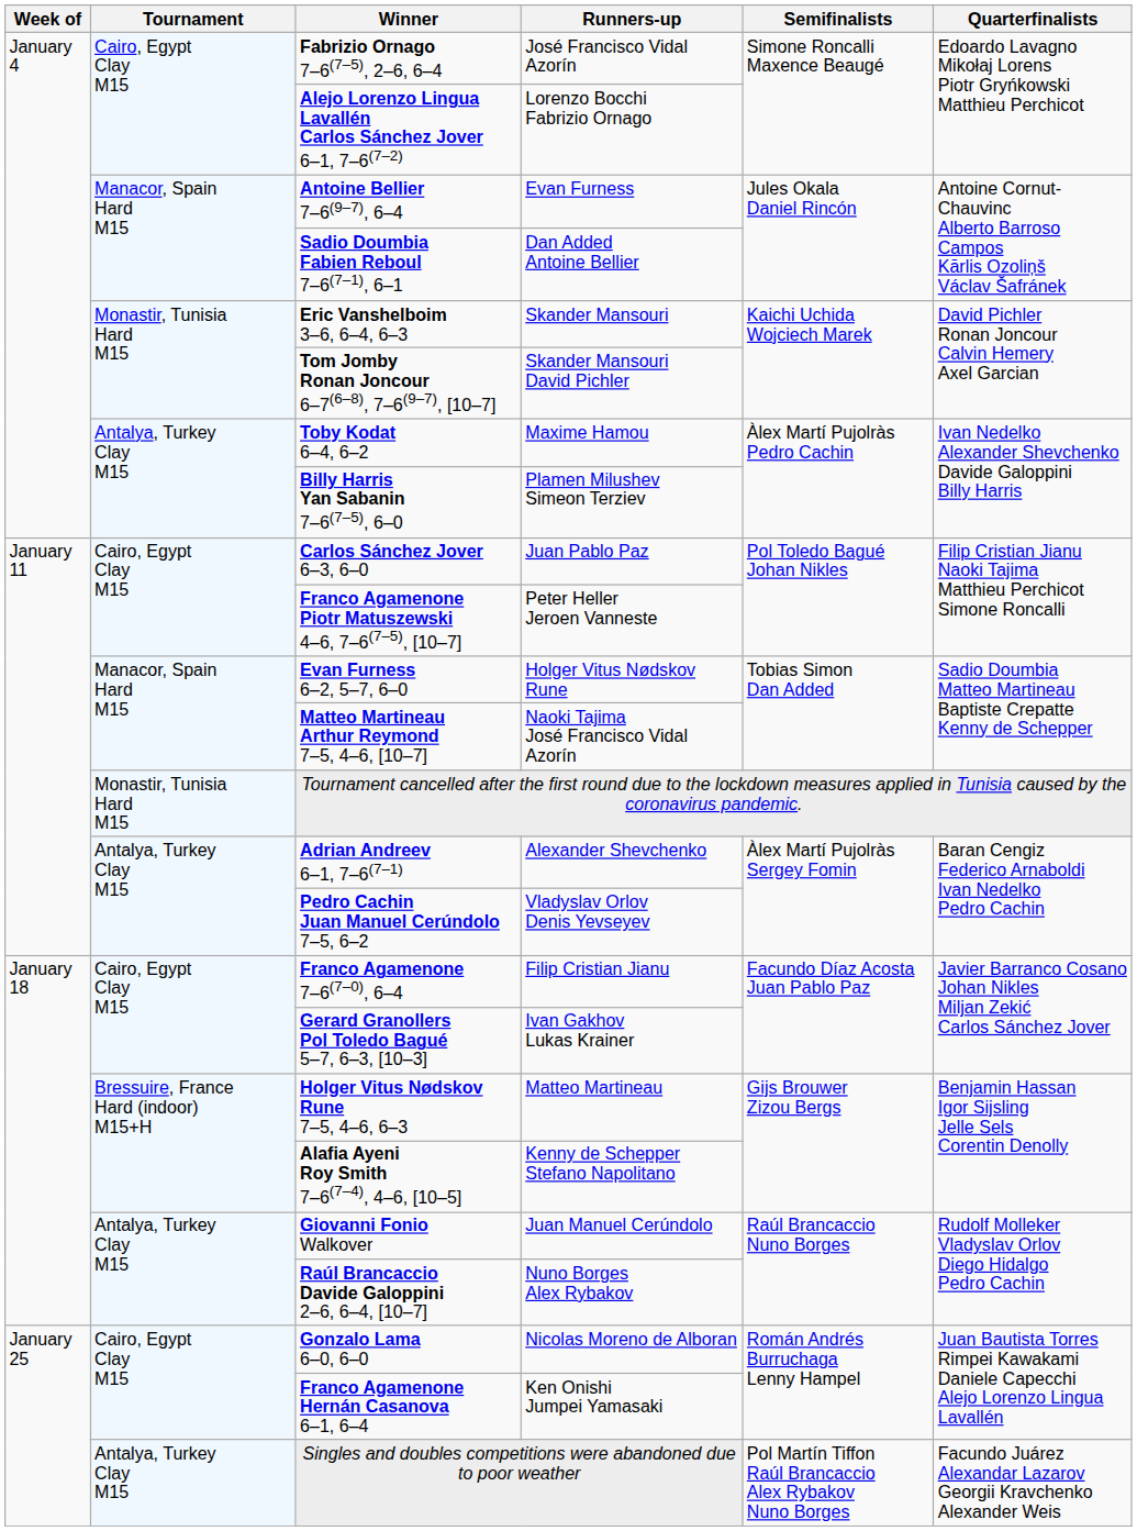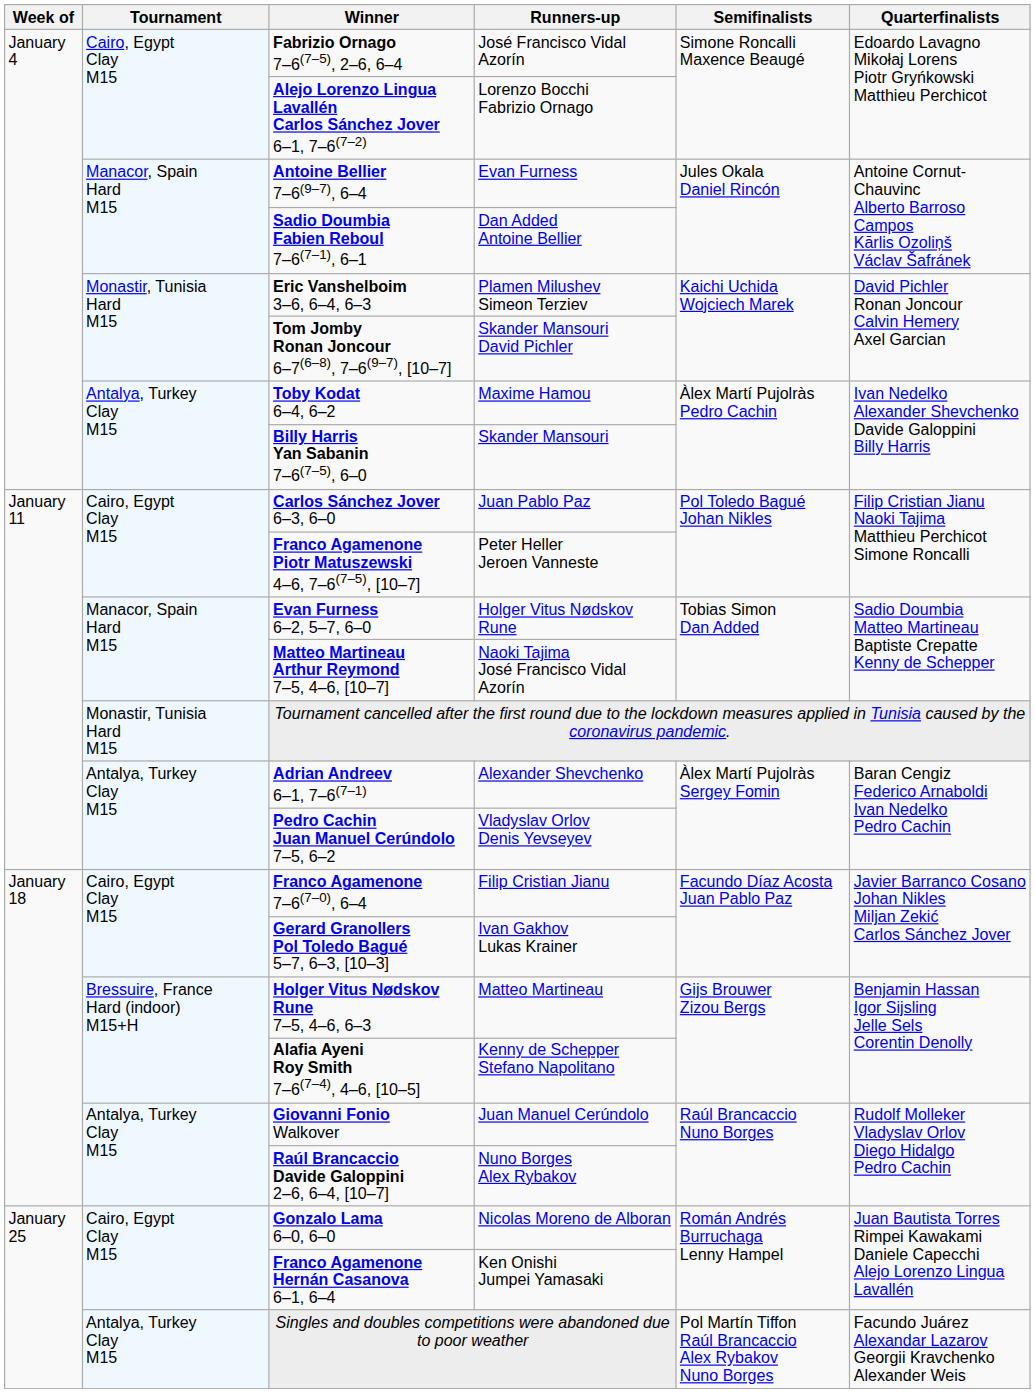Eric Vanshelboim 3–6, 6–4, 6–3 | Runners-up: Skander Mansouri -> Plamen Milushev Simeon Terziev
Billy Harris Yan Sabanin 7–6(7–5), 6–0 | Runners-up: Plamen Milushev Simeon Terziev -> Skander Mansouri
